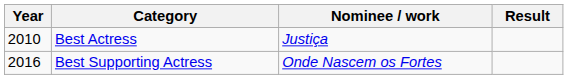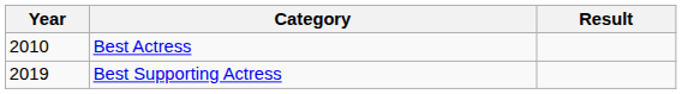- column: Nominee / work | Justiça | Onde Nascem os Fortes
Best Supporting Actress | Year: 2016 -> 2019
